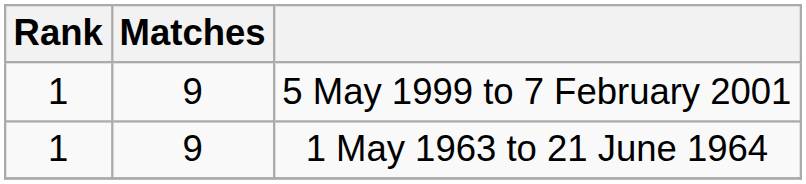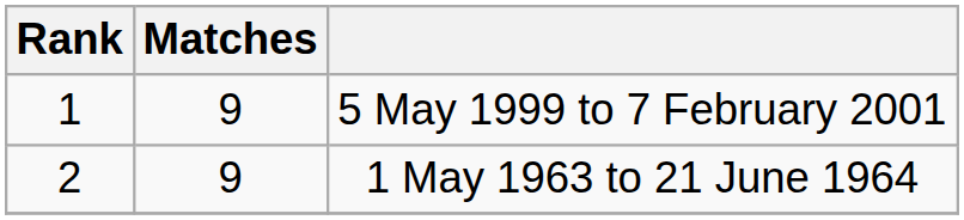1 May 1963 to 21 June 1964 | Rank: 1 -> 2
